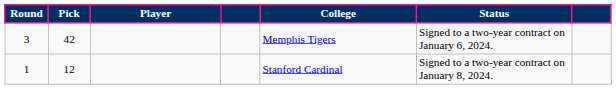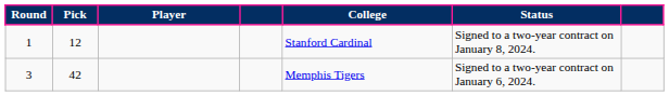rows swapped: 1 <-> 3
